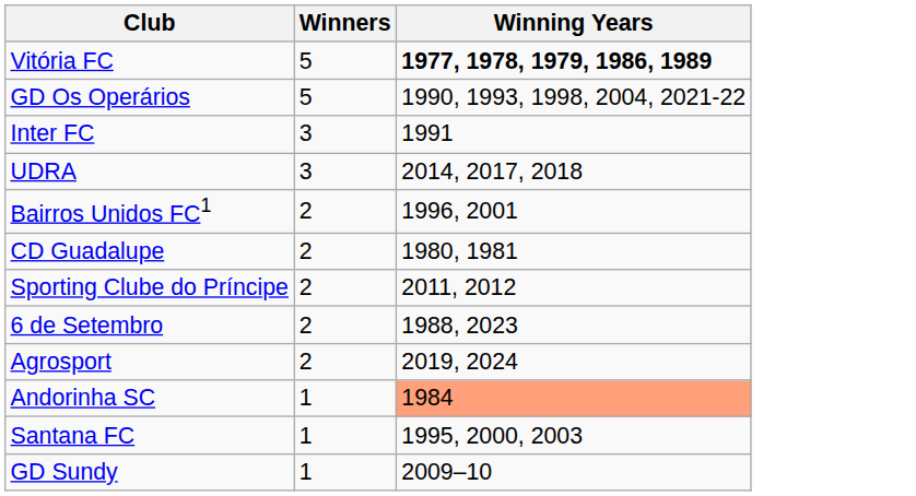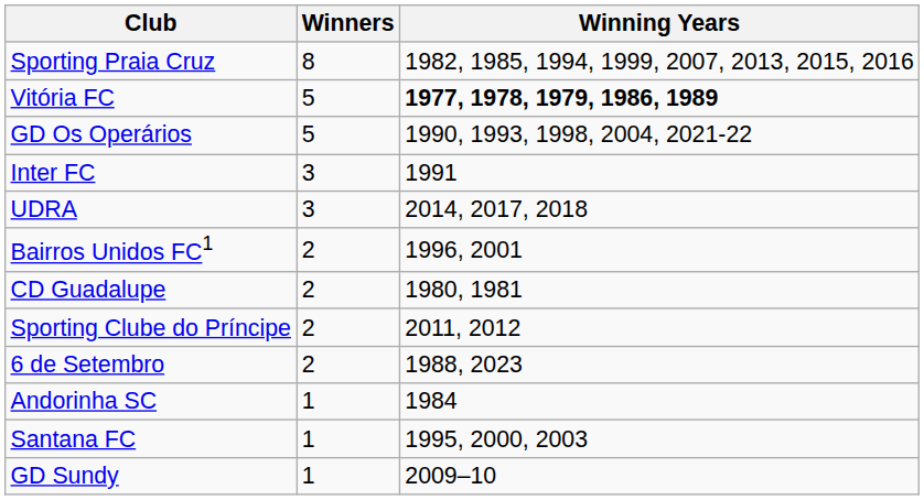+ row: Sporting Praia Cruz | 8 | 1982, 1985, 1994, 1999, 2007, 2013, 2015, 2016
- row: Agrosport | 2 | 2019, 2024
Andorinha SC | Winning Years: lightsalmon background -> no background
